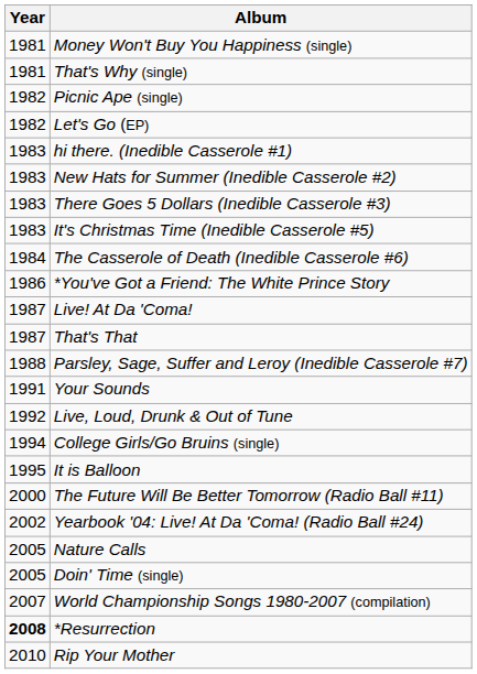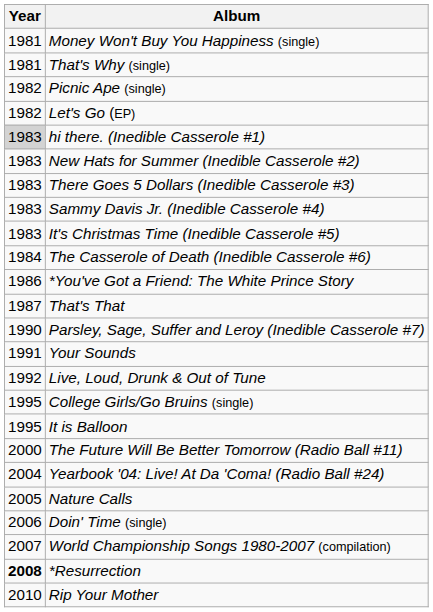hi there. (Inedible Casserole #1) | Year: no background -> lightgrey background
+ row: 1983 | Sammy Davis Jr. (Inedible Casserole #4)
- row: 1987 | Live! At Da 'Coma!
Parsley, Sage, Suffer and Leroy (Inedible Casserole #7) | Year: 1988 -> 1990
College Girls/Go Bruins (single) | Year: 1994 -> 1995
Yearbook '04: Live! At Da 'Coma! (Radio Ball #24) | Year: 2002 -> 2004
Doin' Time (single) | Year: 2005 -> 2006
